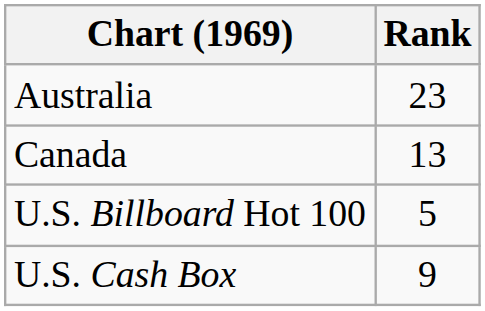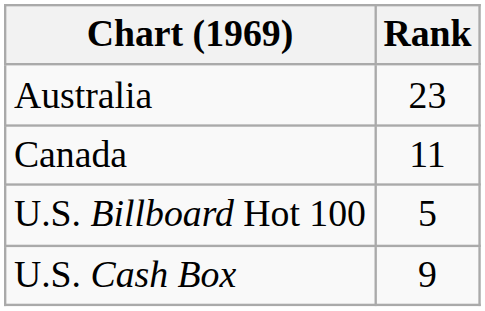Canada | Rank: 13 -> 11
